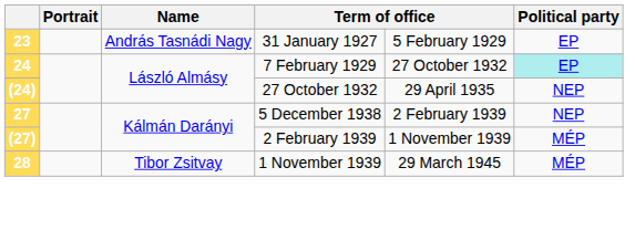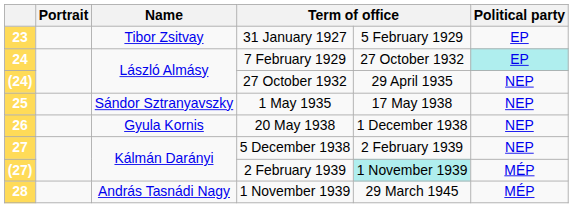23 | Name: András Tasnádi Nagy -> Tibor Zsitvay
+ row: 25 | Sándor Sztranyavszky | 1 May 1935 | 17 May 1938 | NEP
+ row: 26 | Gyula Kornis | 20 May 1938 | 1 December 1938 | NEP
(27) | column 5: no background -> paleturquoise background
28 | Name: Tibor Zsitvay -> András Tasnádi Nagy
